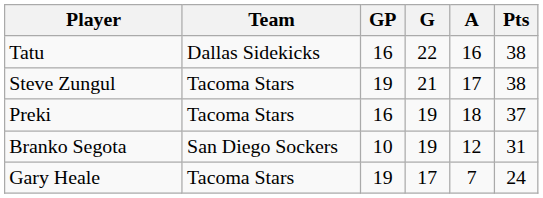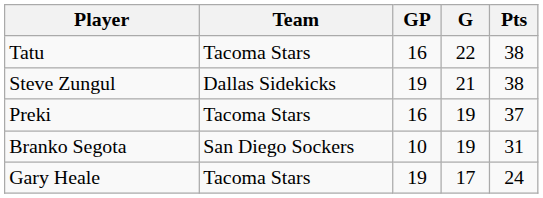- column: A | 16 | 17 | 18 | 12 | 7
Tatu | Team: Dallas Sidekicks -> Tacoma Stars
Steve Zungul | Team: Tacoma Stars -> Dallas Sidekicks
